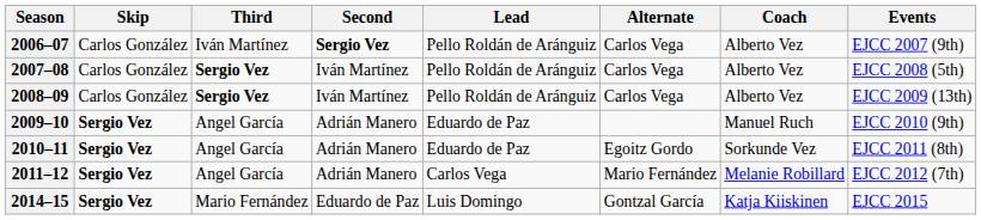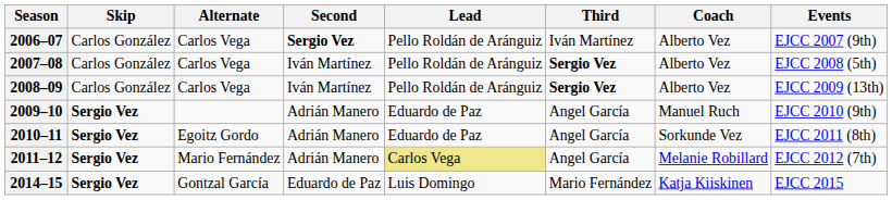columns swapped: Third <-> Alternate
2011–12 | Lead: no background -> khaki background
